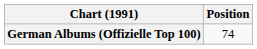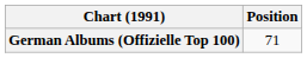German Albums (Offizielle Top 100) | Position: 74 -> 71
